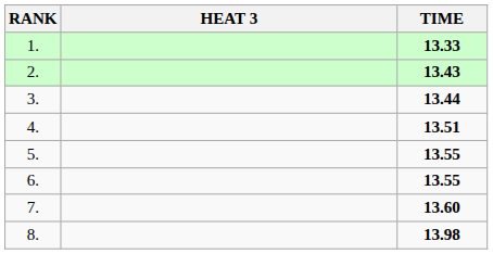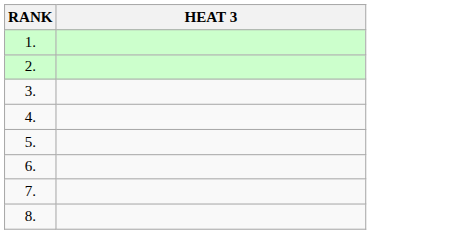- column: TIME | 13.33 | 13.43 | 13.44 | 13.51 | 13.55 | 13.55 | 13.60 | 13.98
